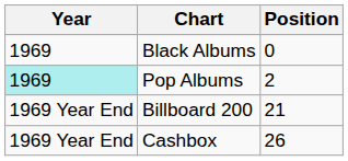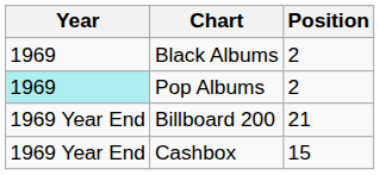Black Albums | Position: 0 -> 2
Cashbox | Position: 26 -> 15
